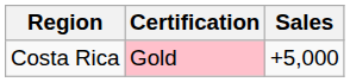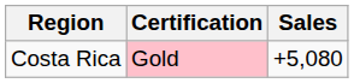Costa Rica | Sales: +5,000 -> +5,080
